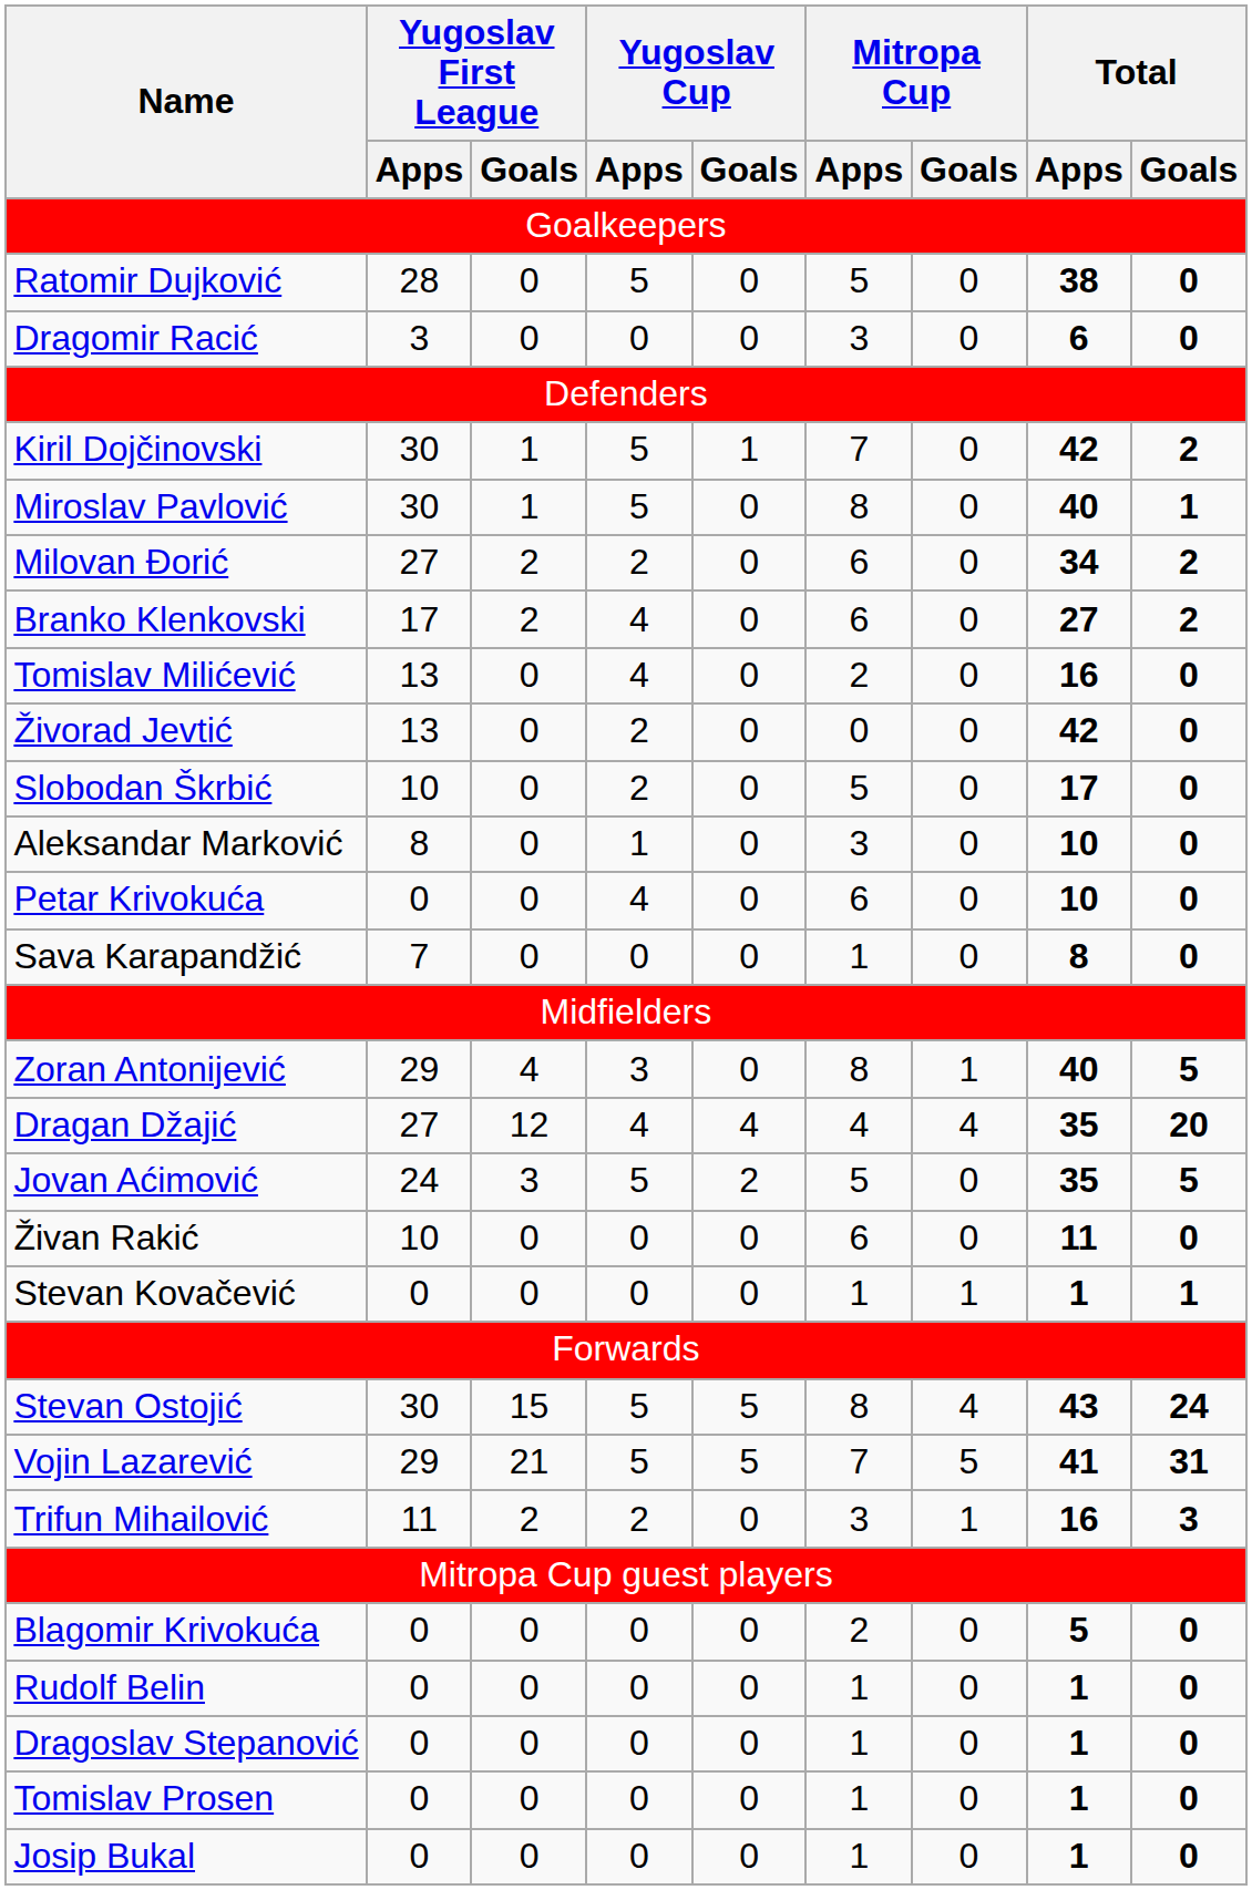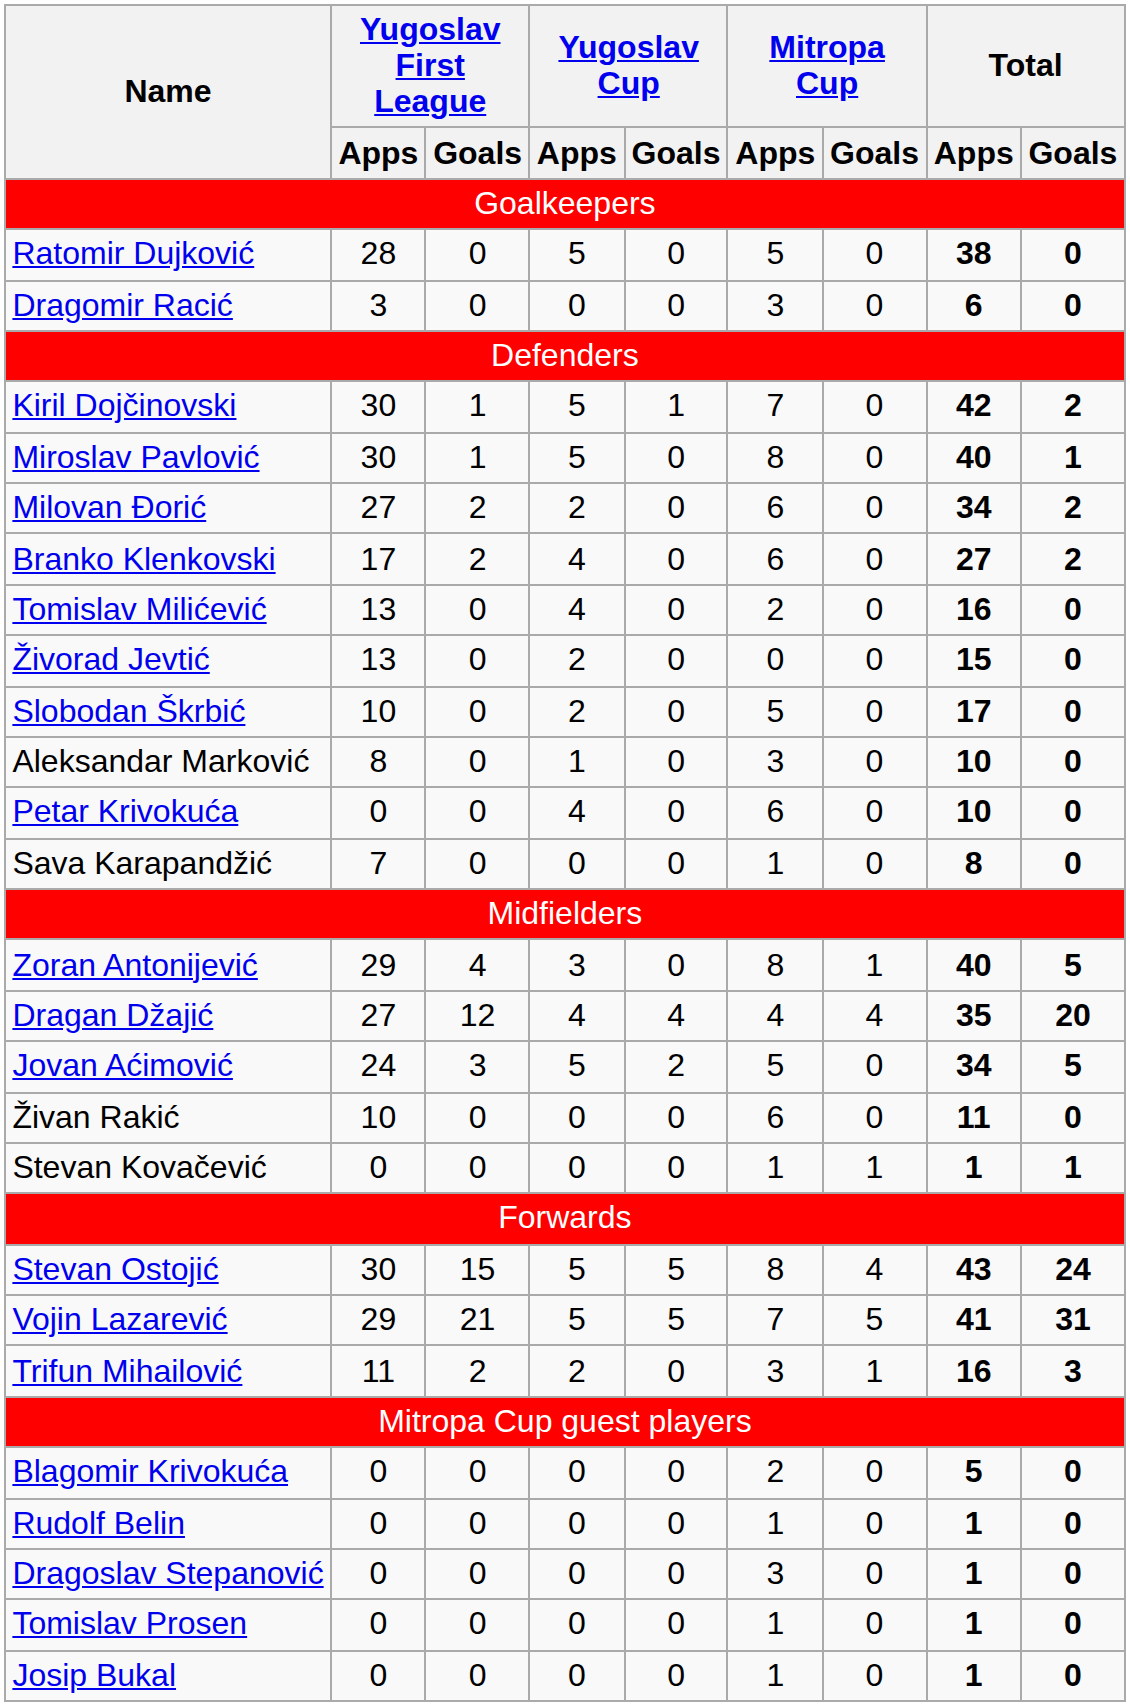Živorad Jevtić | Total / Apps: 42 -> 15
Jovan Aćimović | Total / Apps: 35 -> 34
Dragoslav Stepanović | Mitropa Cup / Apps: 1 -> 3
